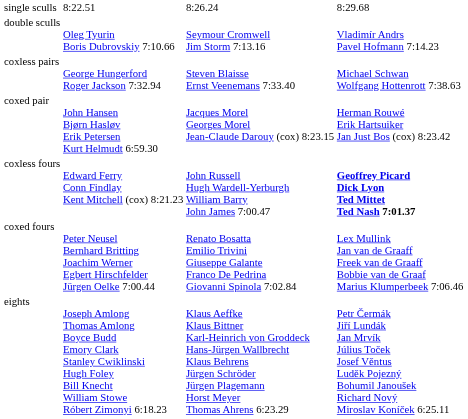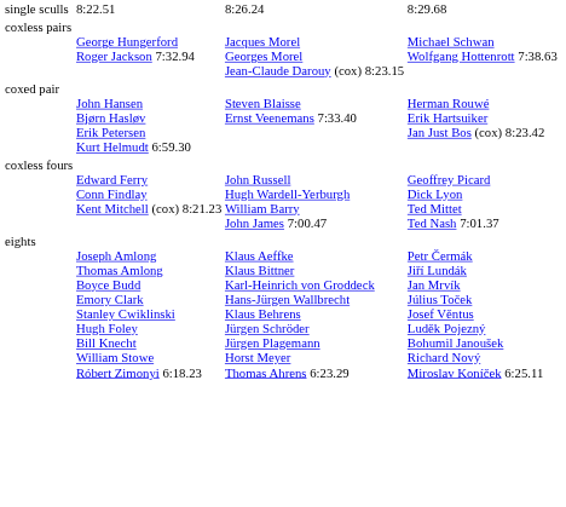- row: double sculls | Oleg Tyurin Boris Dubrovskiy 7:10.66 | Seymour Cromwell Jim Storm 7:13.16 | Vladimír Andrs Pavel Hofmann 7:14.23
coxless pairs | column 3: Steven Blaisse Ernst Veenemans 7:33.40 -> Jacques Morel Georges Morel Jean-Claude Darouy (cox) 8:23.15
coxed pair | column 3: Jacques Morel Georges Morel Jean-Claude Darouy (cox) 8:23.15 -> Steven Blaisse Ernst Veenemans 7:33.40
coxless fours | column 4: bold -> normal
- row: coxed fours | Peter Neusel Bernhard Britting Joachim Werner Egbert Hirschfelder Jürgen Oelke 7:00.44 | Renato Bosatta Emilio Trivini Giuseppe Galante Franco De Pedrina Giovanni Spinola 7:02.84 | Lex Mullink Jan van de Graaff Freek van de Graaff Bobbie van de Graaf Marius Klumperbeek 7:06.46
